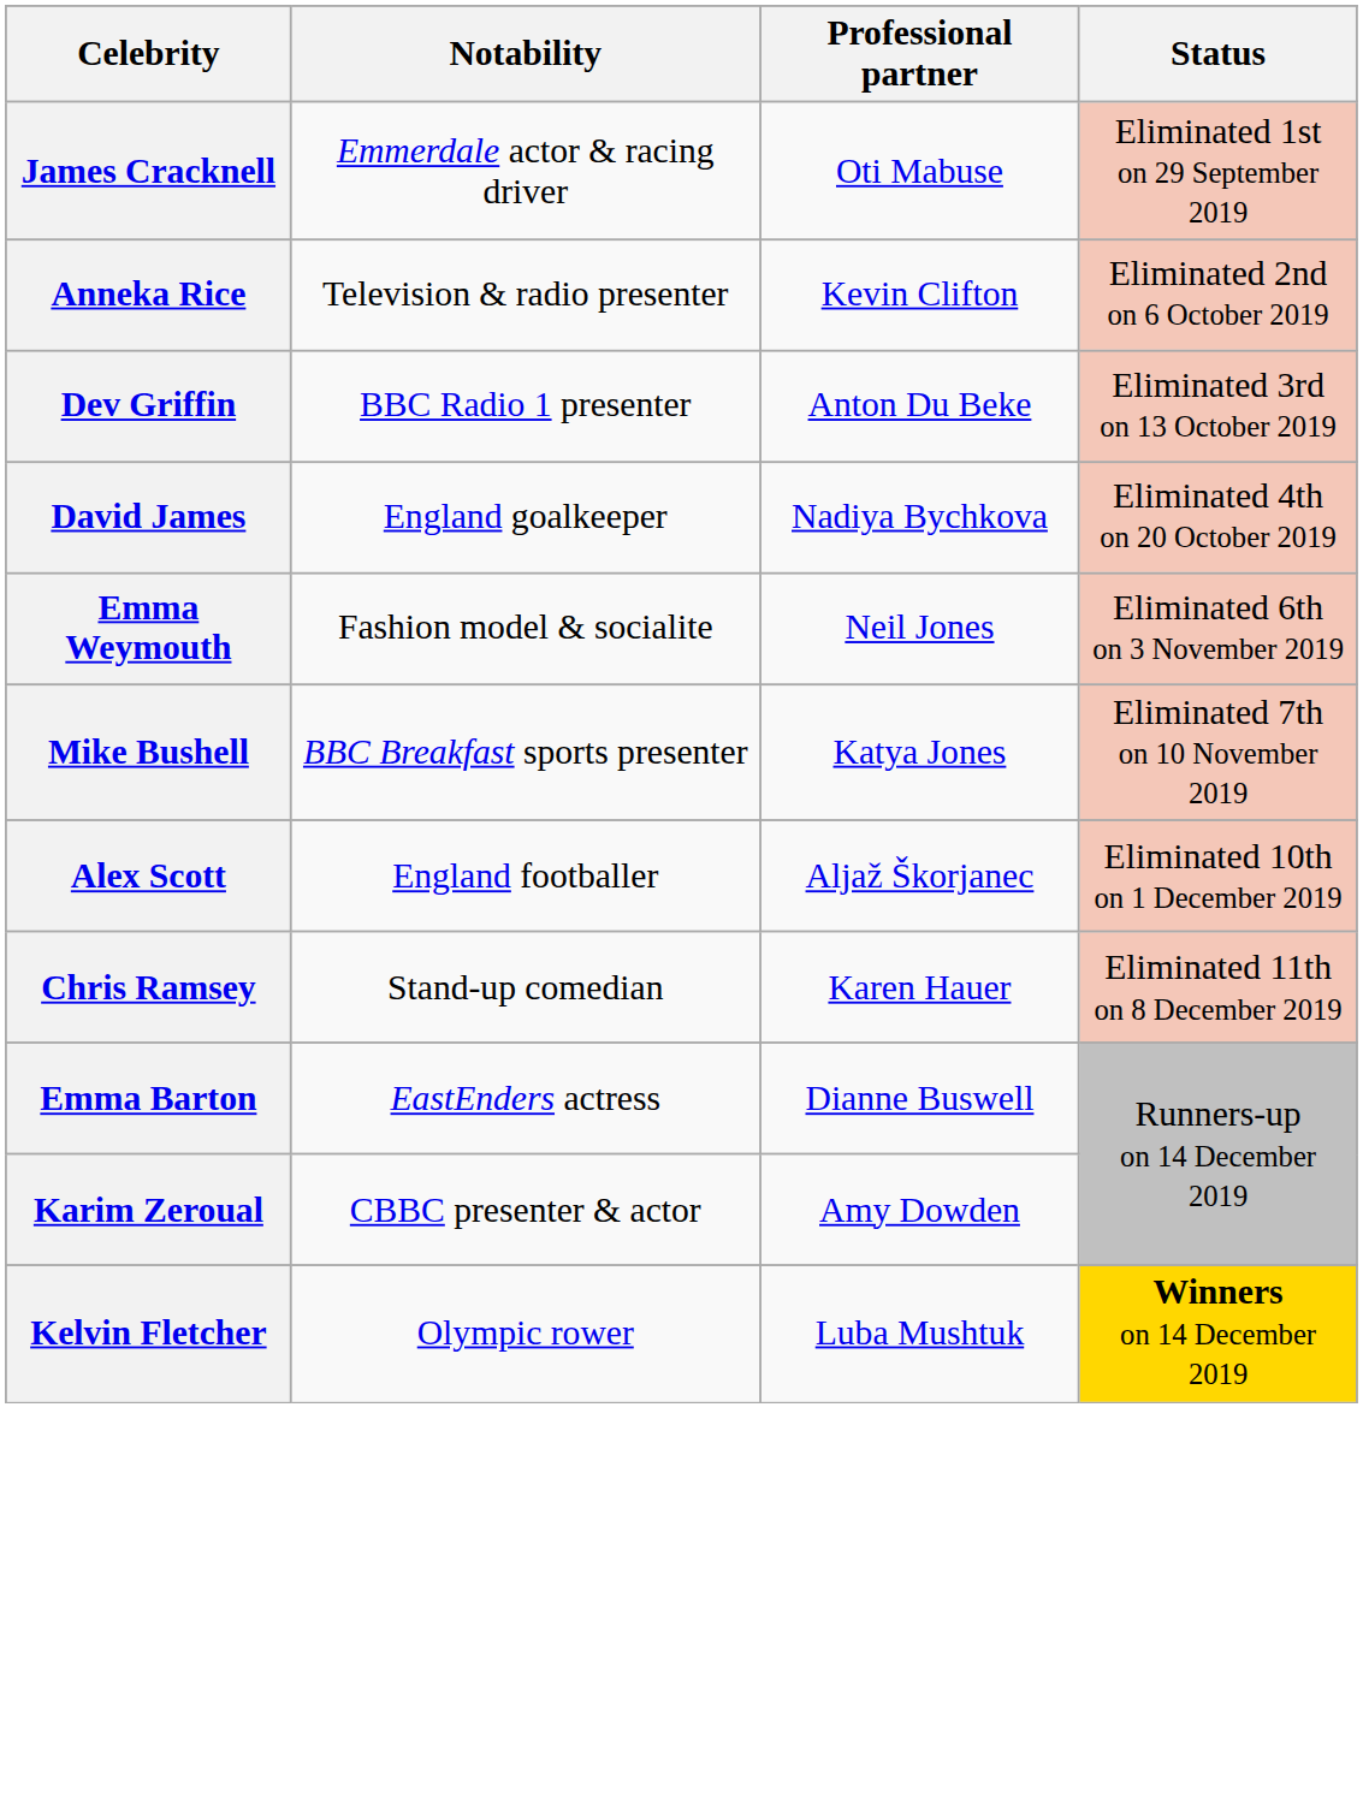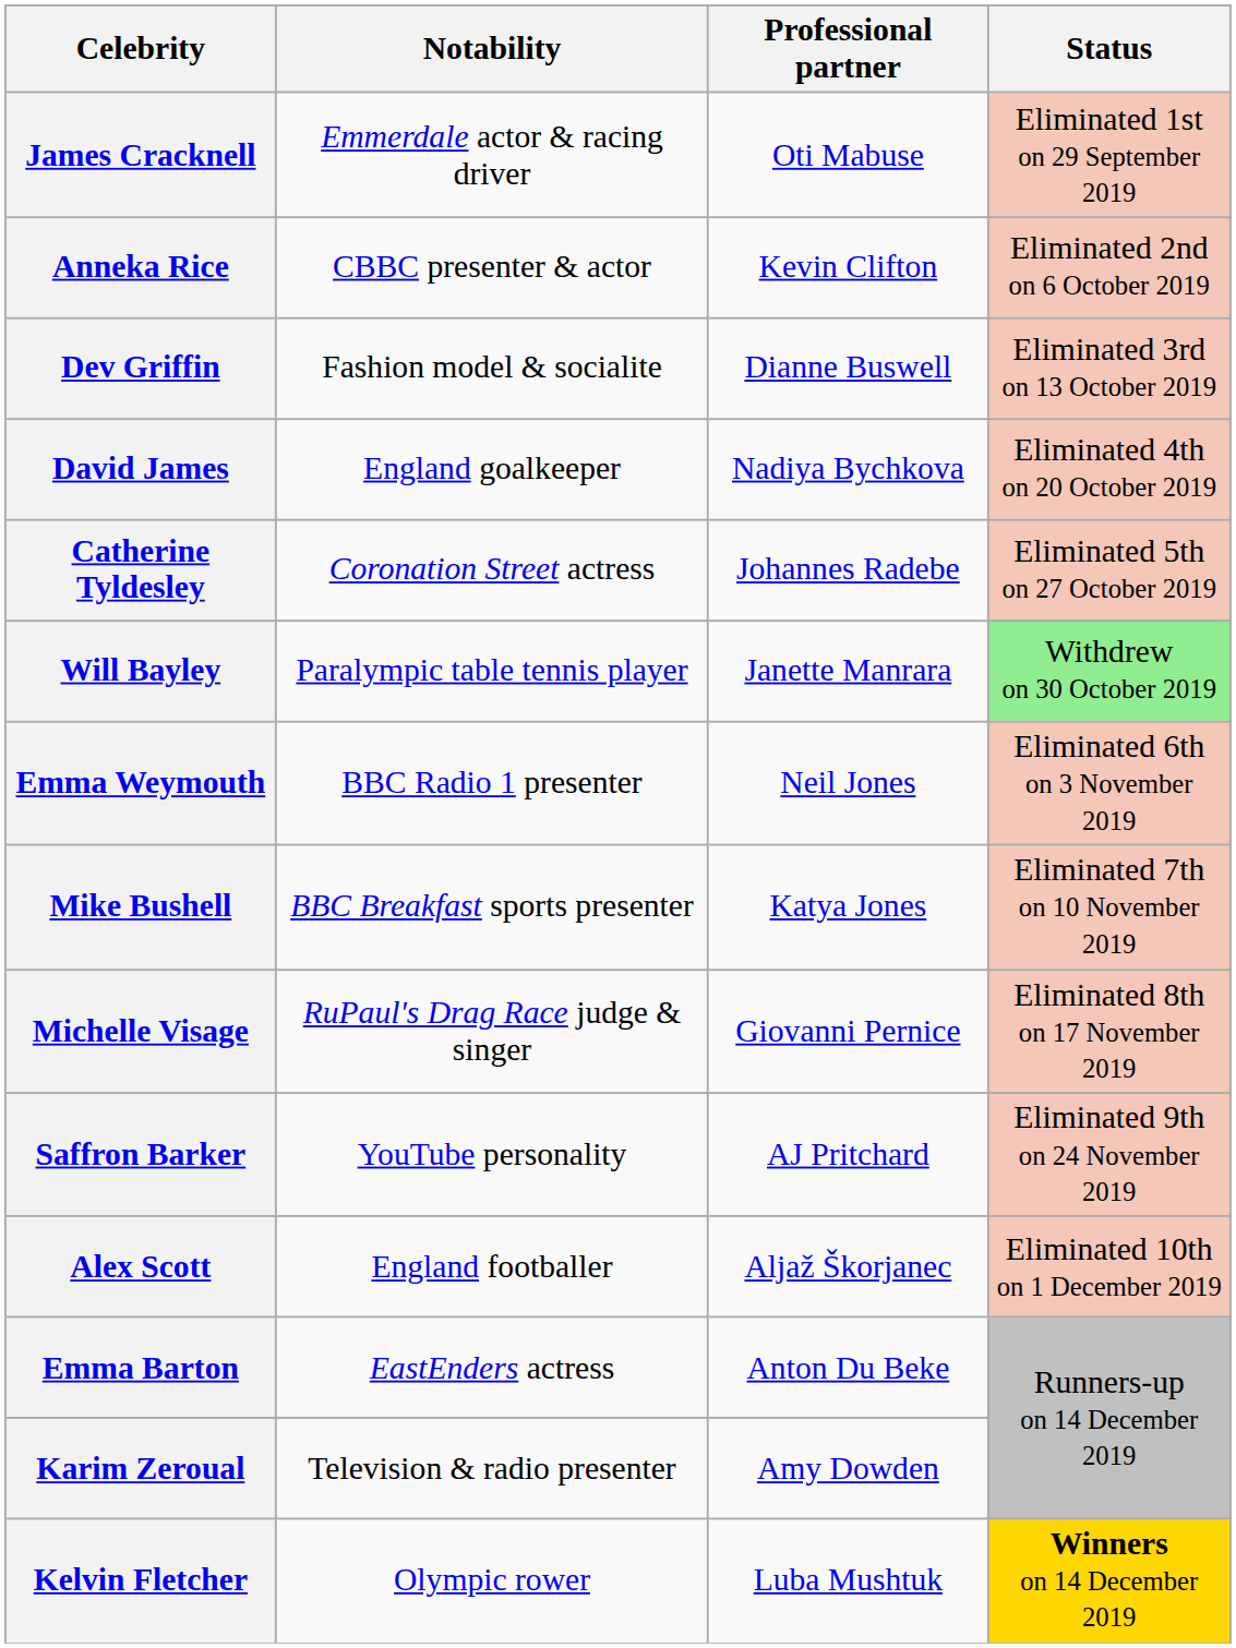Anneka Rice | Notability: Television & radio presenter -> CBBC presenter & actor
Dev Griffin | Notability: BBC Radio 1 presenter -> Fashion model & socialite
Dev Griffin | Professional partner: Anton Du Beke -> Dianne Buswell
+ row: Catherine Tyldesley | Coronation Street actress | Johannes Radebe | Eliminated 5th on 27 October 2019
+ row: Will Bayley | Paralympic table tennis player | Janette Manrara | Withdrew on 30 October 2019
Emma Weymouth | Notability: Fashion model & socialite -> BBC Radio 1 presenter
+ row: Michelle Visage | RuPaul's Drag Race judge & singer | Giovanni Pernice | Eliminated 8th on 17 November 2019
+ row: Saffron Barker | YouTube personality | AJ Pritchard | Eliminated 9th on 24 November 2019
- row: Chris Ramsey | Stand-up comedian | Karen Hauer | Eliminated 11th on 8 December 2019
Emma Barton | Professional partner: Dianne Buswell -> Anton Du Beke
Karim Zeroual | Notability: CBBC presenter & actor -> Television & radio presenter
